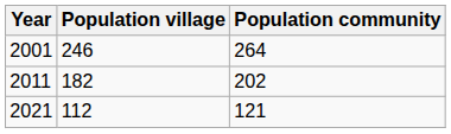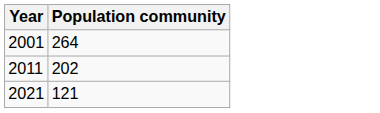- column: Population village | 246 | 182 | 112
